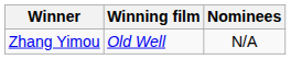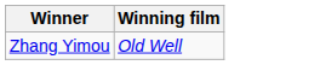- column: Nominees | N/A
